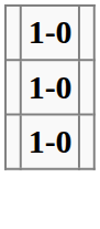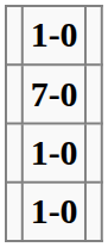+ row: 7-0
